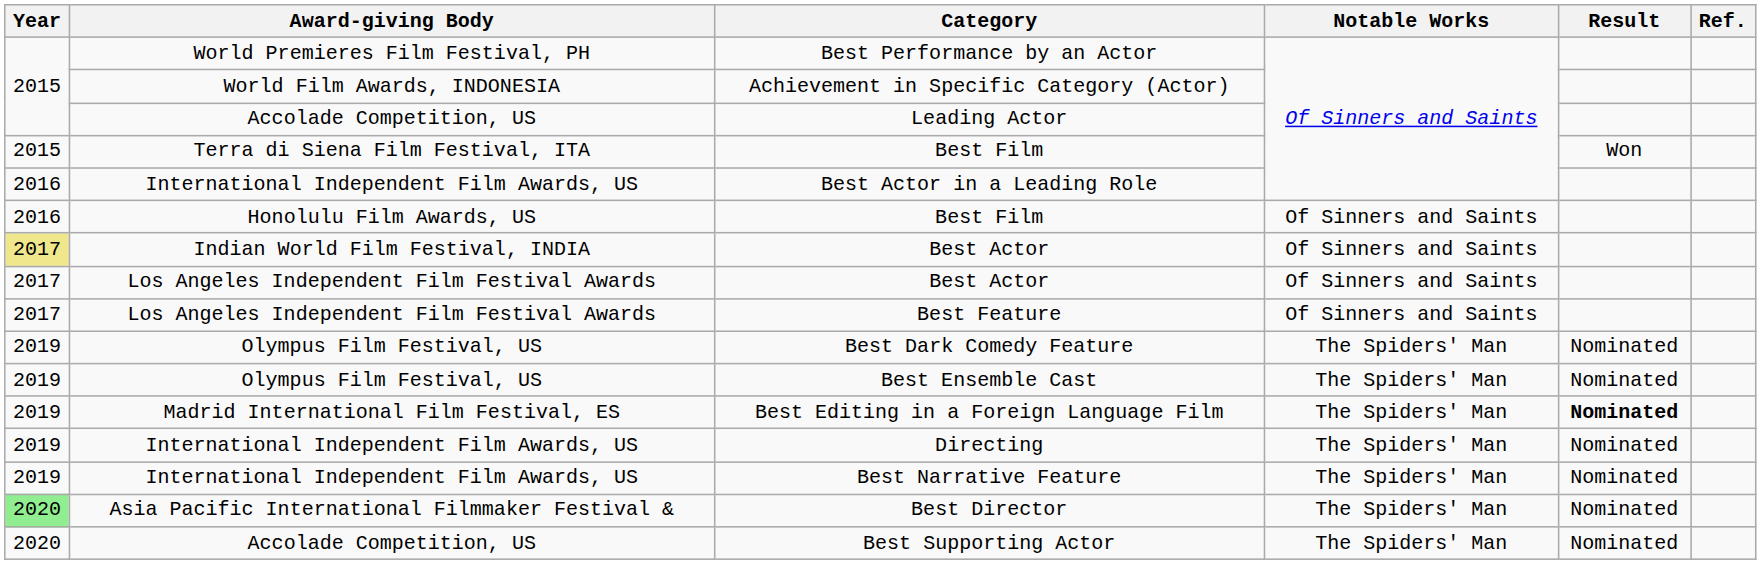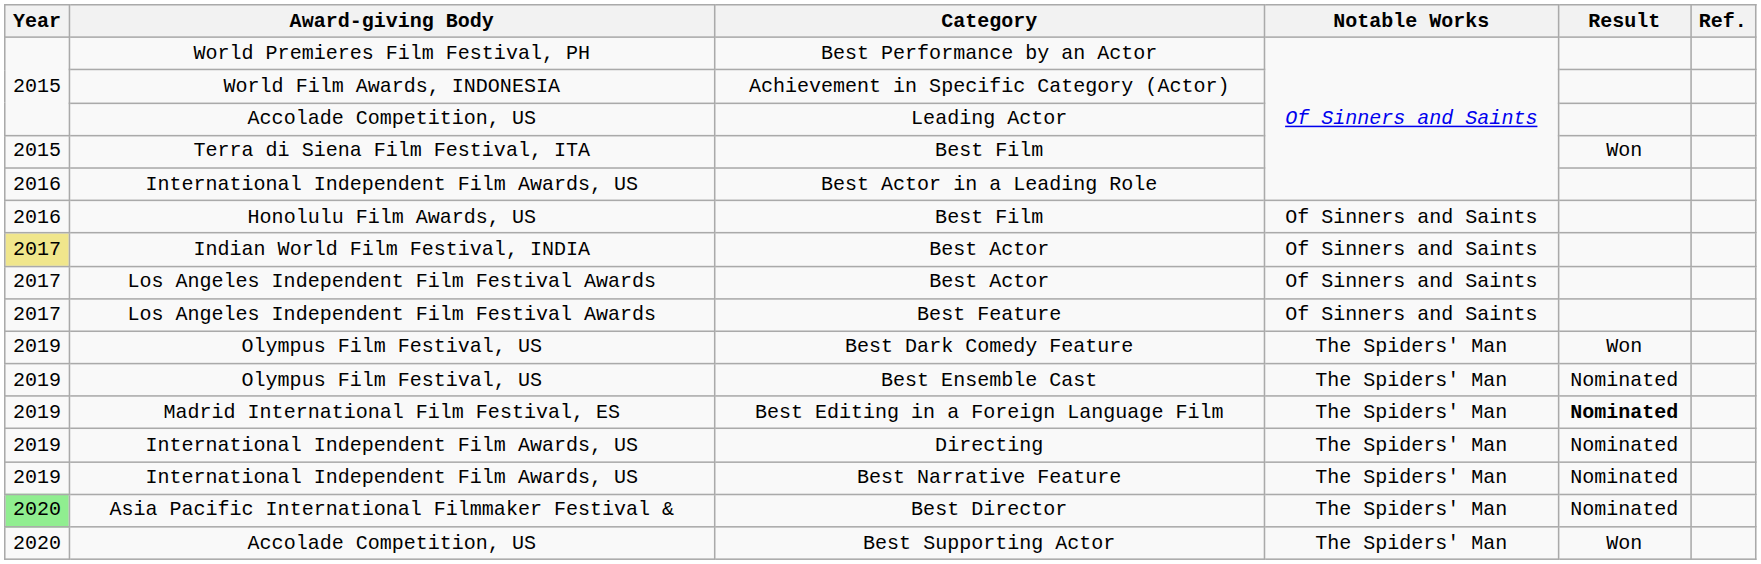Best Dark Comedy Feature | Result: Nominated -> Won
Best Supporting Actor | Result: Nominated -> Won
